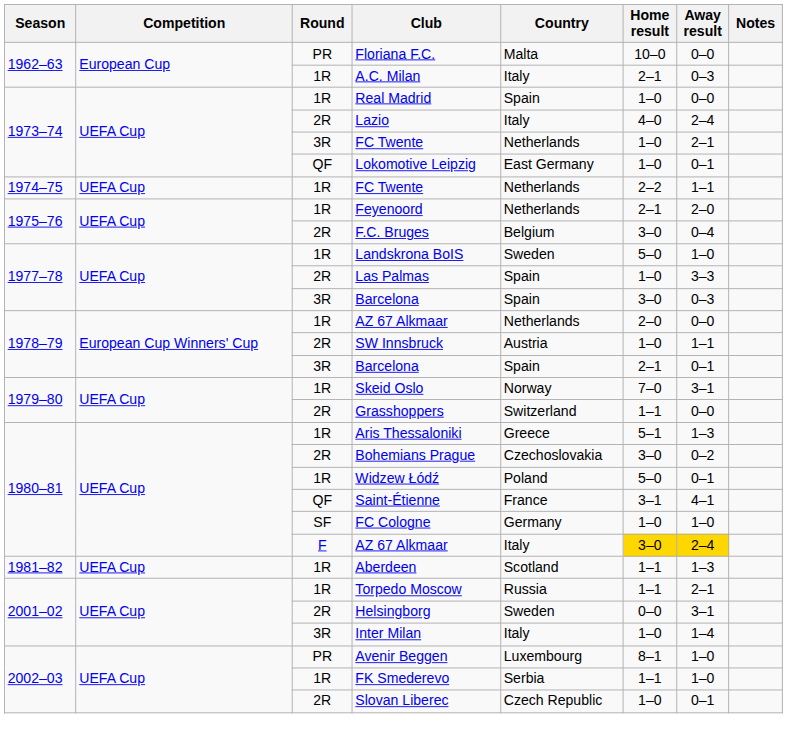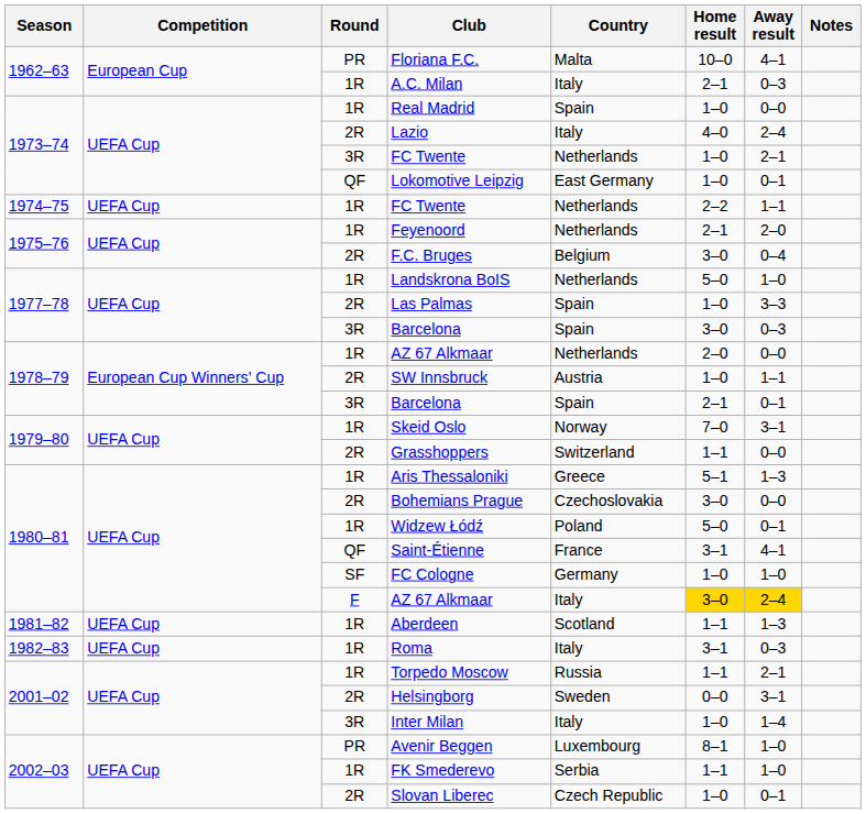Floriana F.C. | Away result: 0–0 -> 4–1
Landskrona BoIS | Country: Sweden -> Netherlands
Bohemians Prague | Away result: 0–2 -> 0–0
+ row: 1982–83 | UEFA Cup | 1R | Roma | Italy | 3–1 | 0–3
